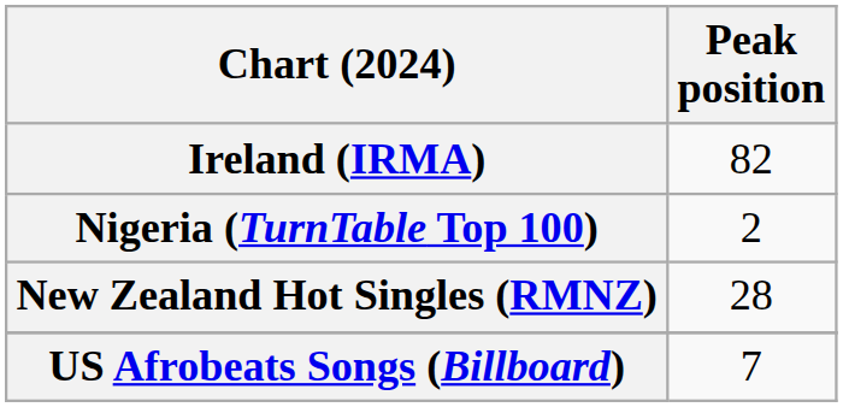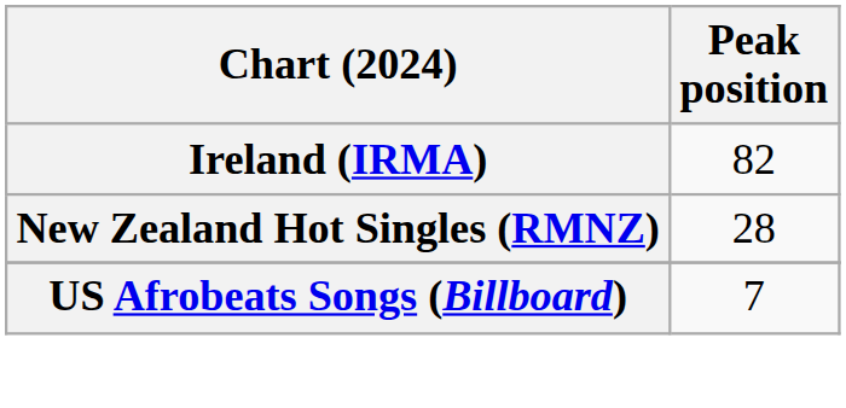- row: Nigeria (TurnTable Top 100) | 2
